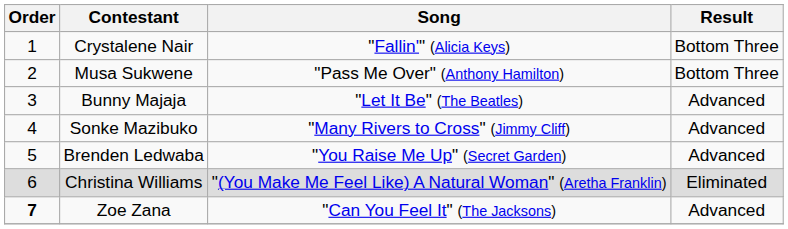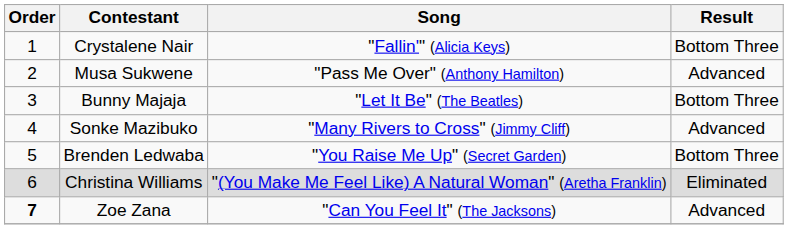Musa Sukwene | Result: Bottom Three -> Advanced
Bunny Majaja | Result: Advanced -> Bottom Three
Brenden Ledwaba | Result: Advanced -> Bottom Three
